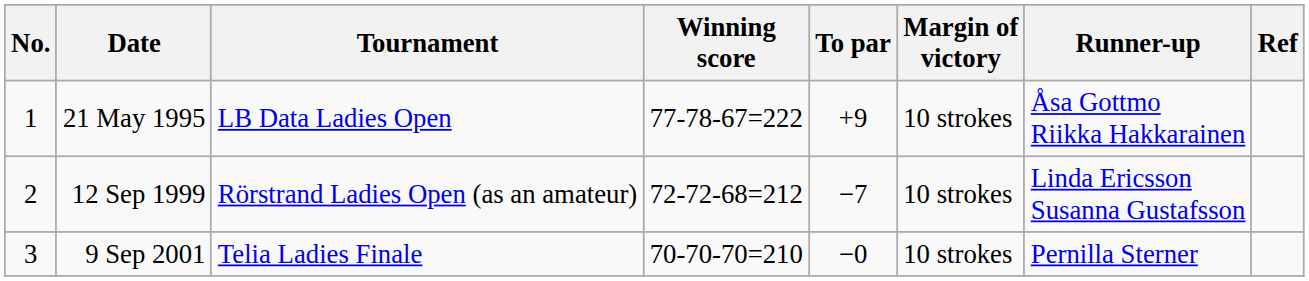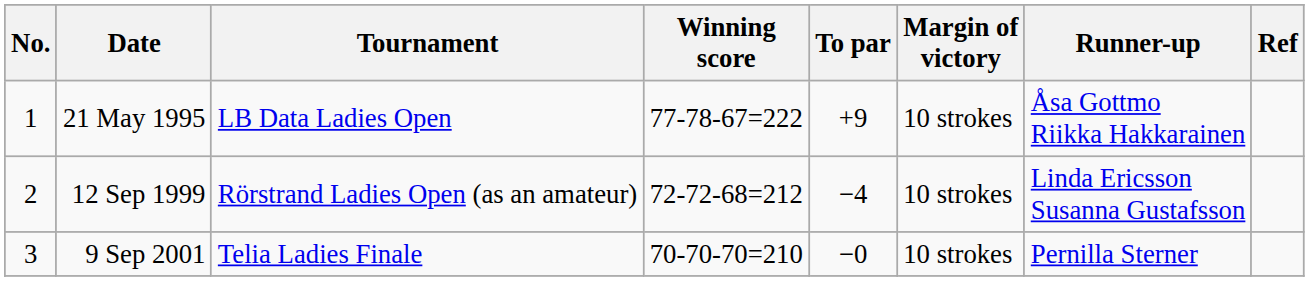12 Sep 1999 | To par: −7 -> −4
